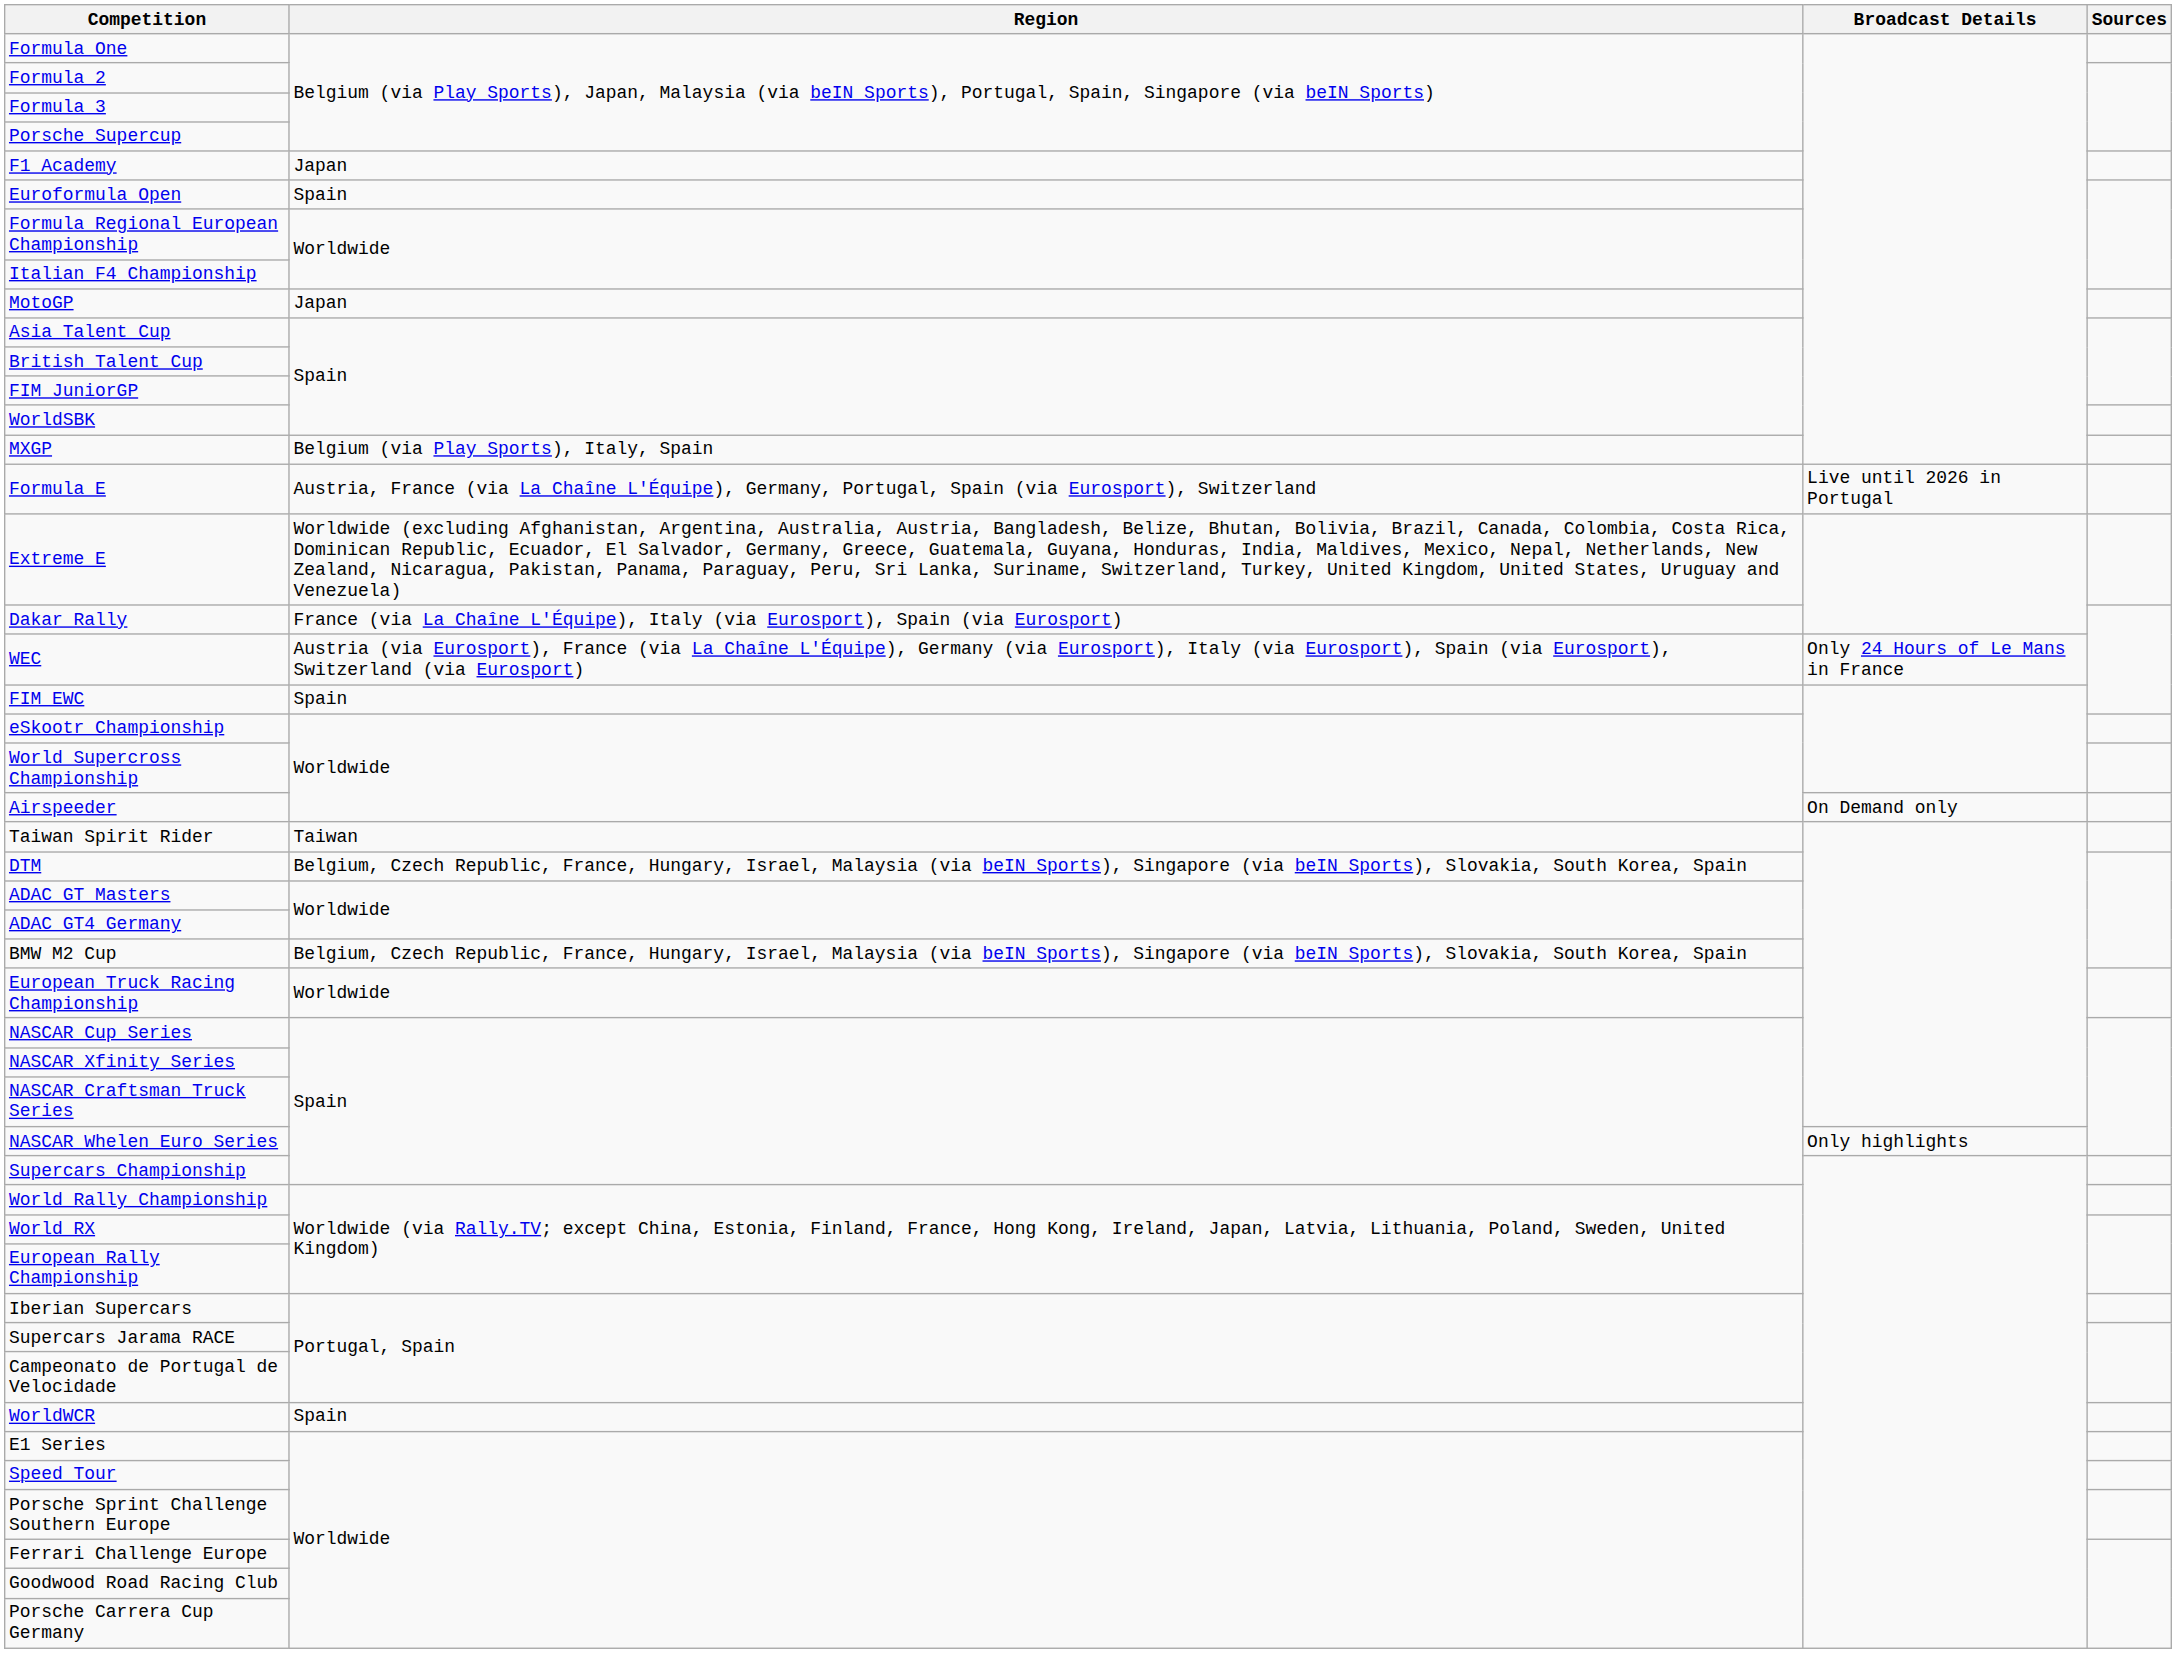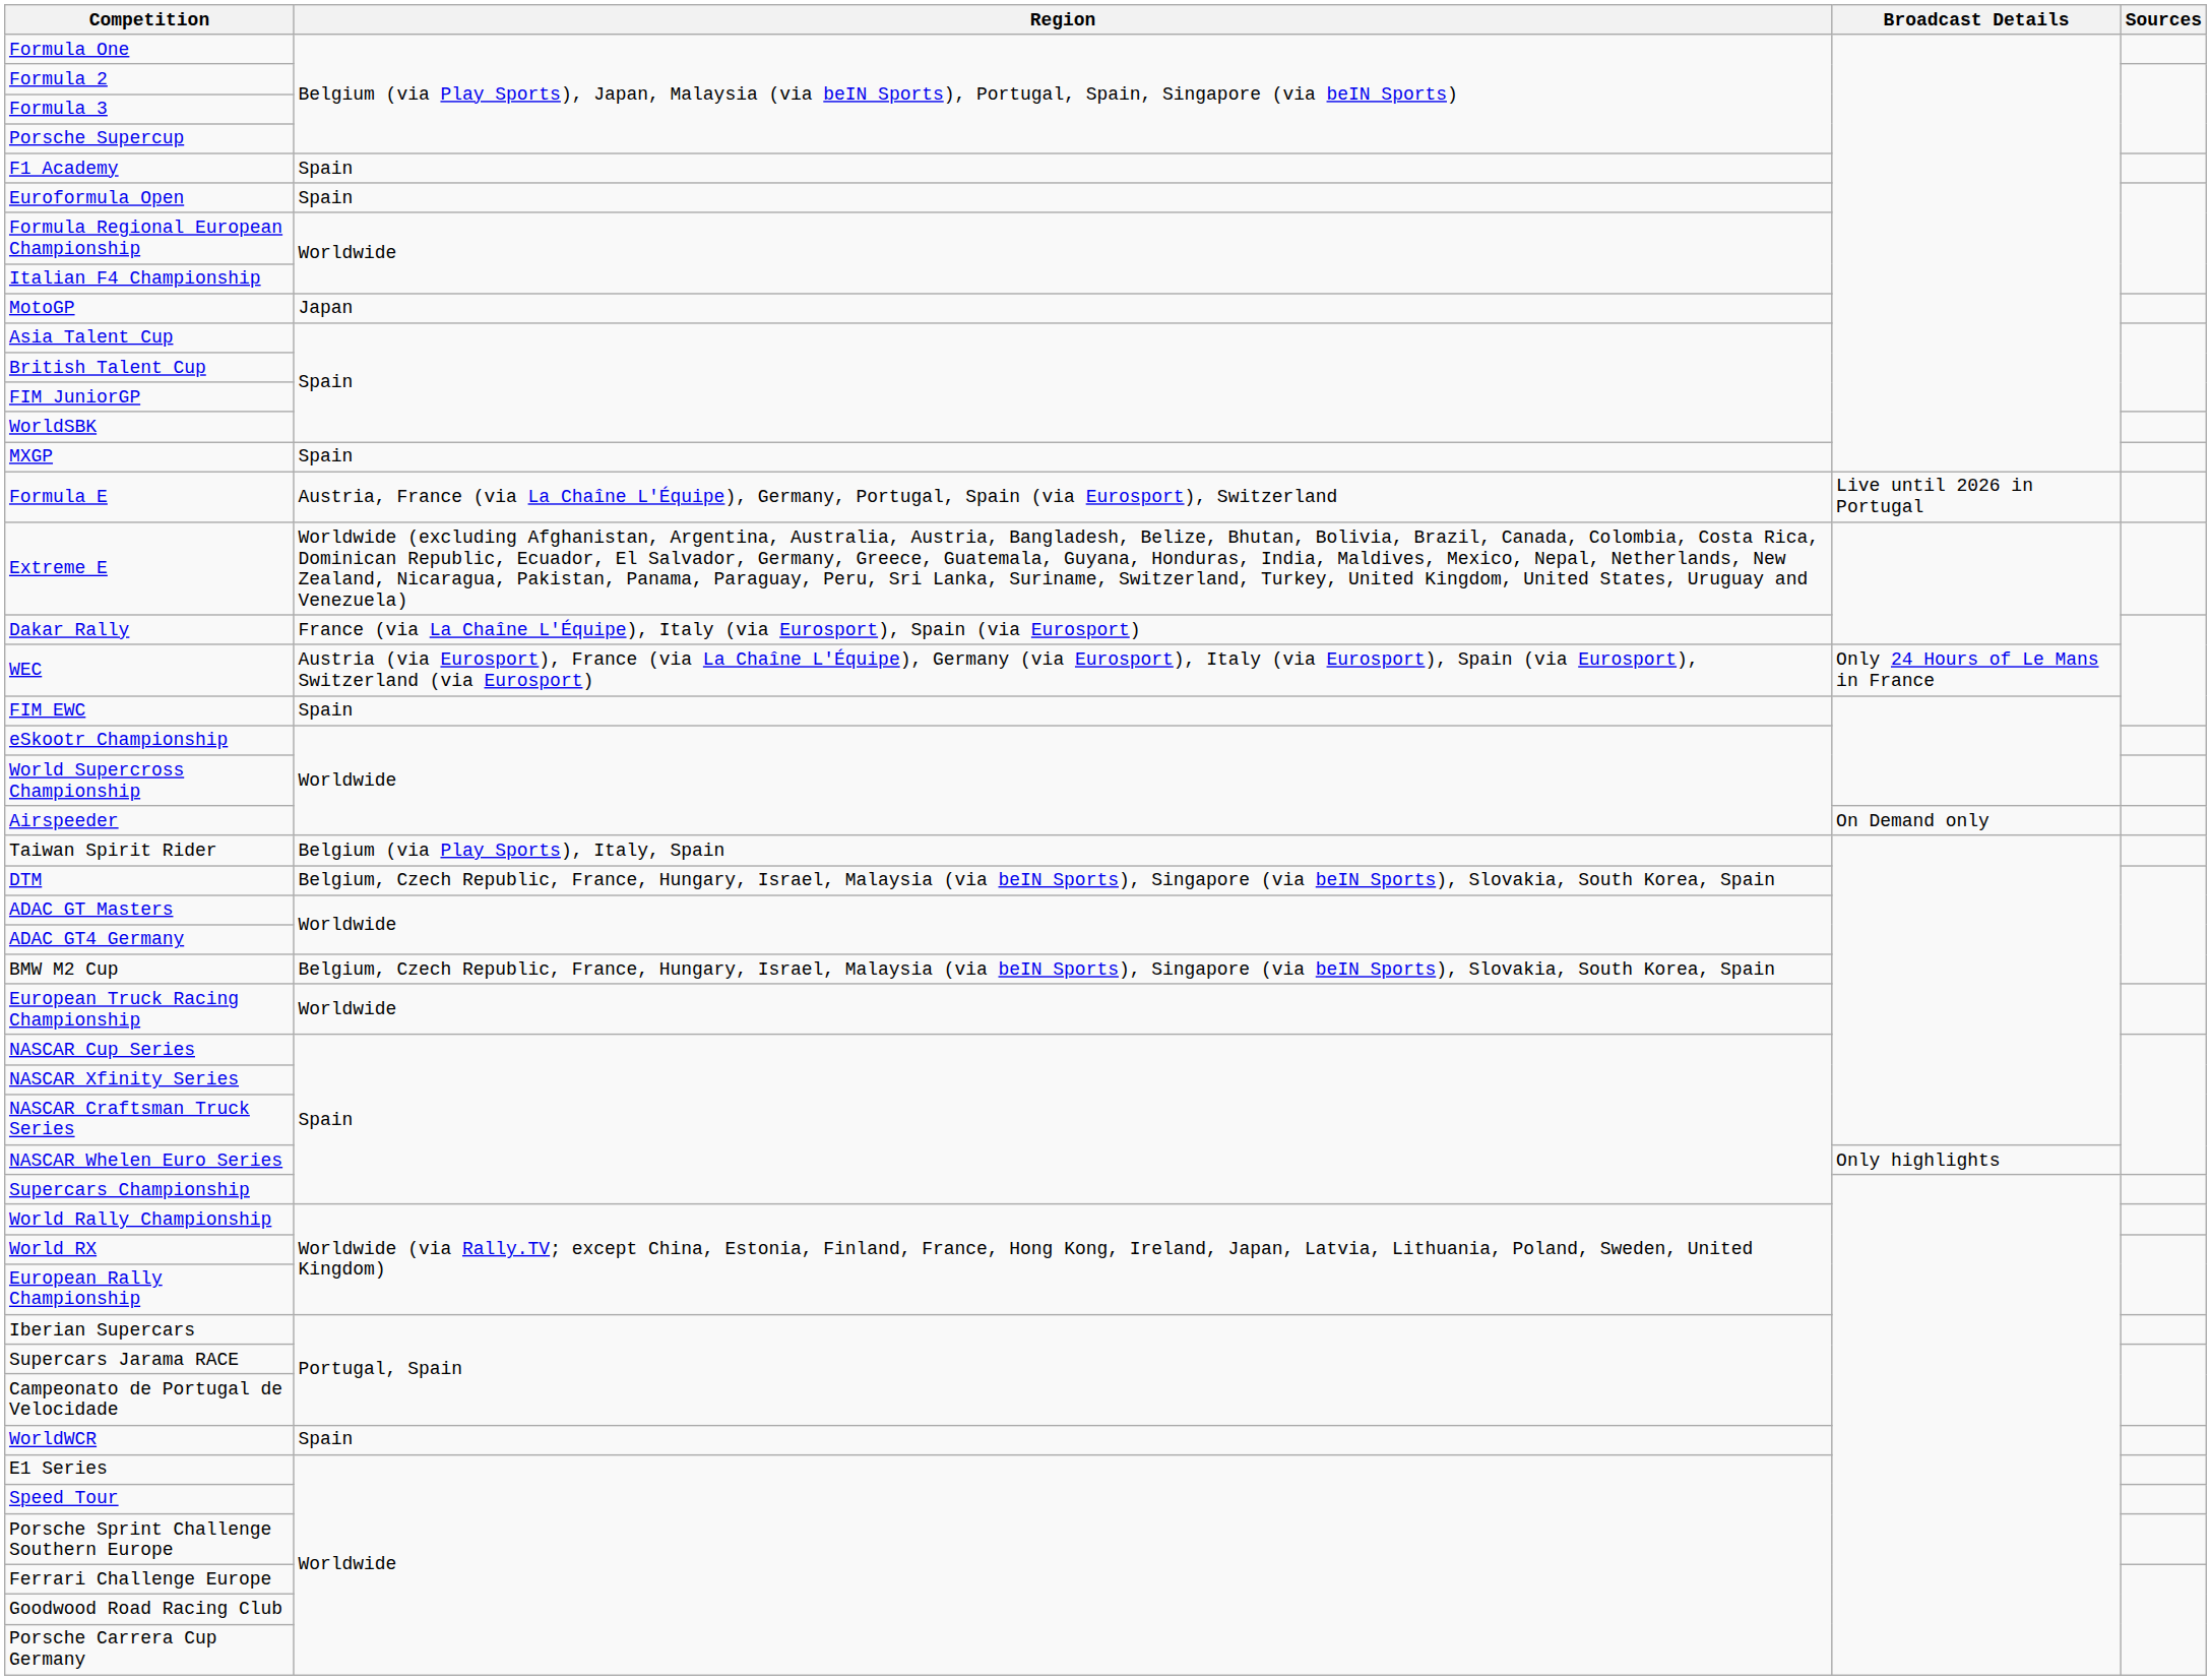F1 Academy | Region: Japan -> Spain
MXGP | Region: Belgium (via Play Sports), Italy, Spain -> Spain
Taiwan Spirit Rider | Region: Taiwan -> Belgium (via Play Sports), Italy, Spain
